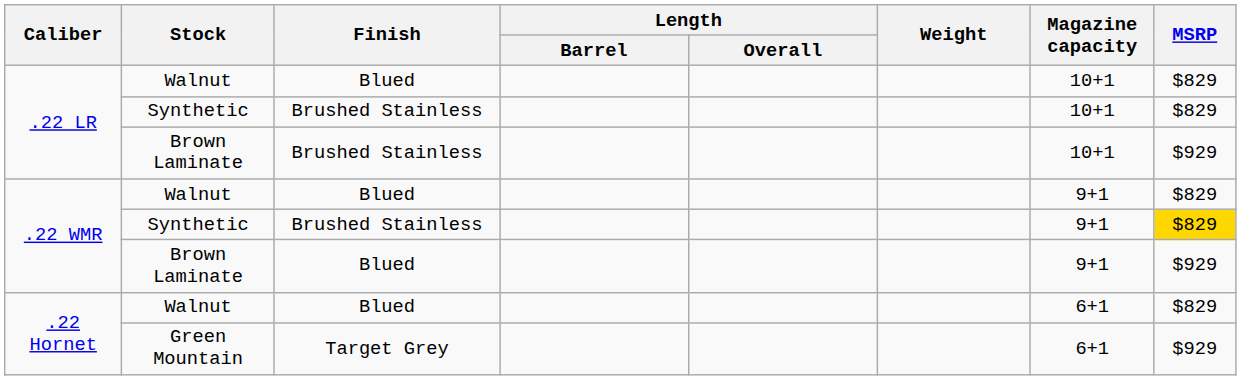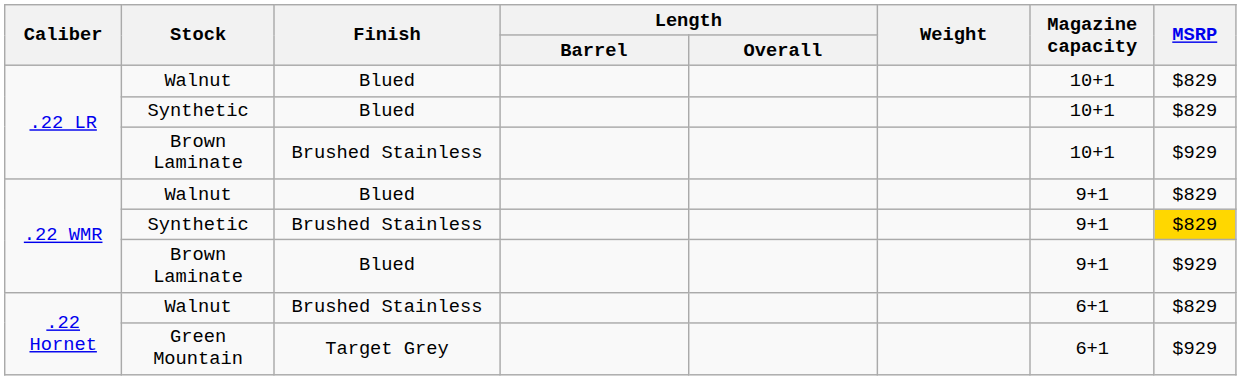.22 LR / Synthetic | Finish: Brushed Stainless -> Blued
.22 Hornet / Walnut | Finish: Blued -> Brushed Stainless
